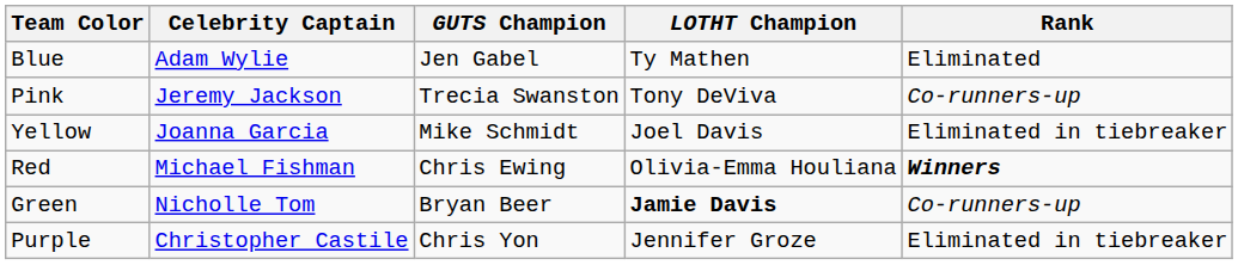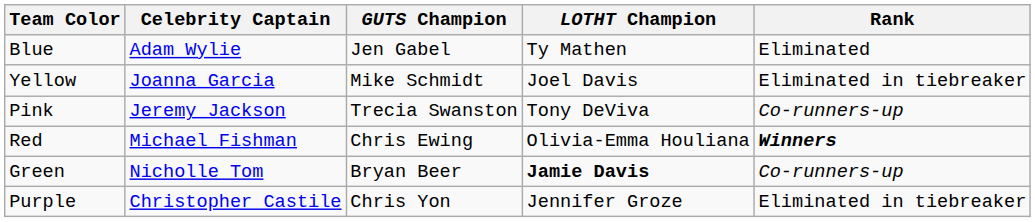rows swapped: Yellow <-> Pink
